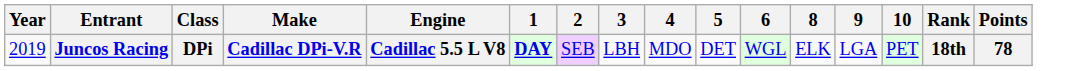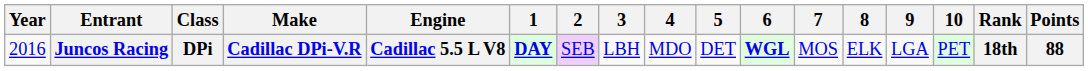+ column: 7 | MOS
Juncos Racing | Year: 2019 -> 2016
Juncos Racing | 6: normal -> bold
Juncos Racing | Points: 78 -> 88
